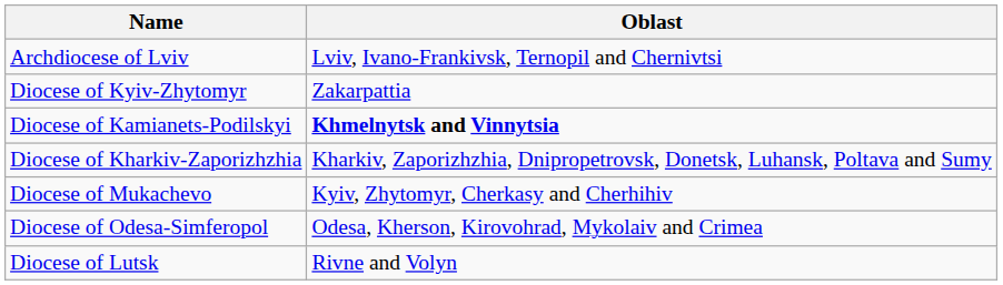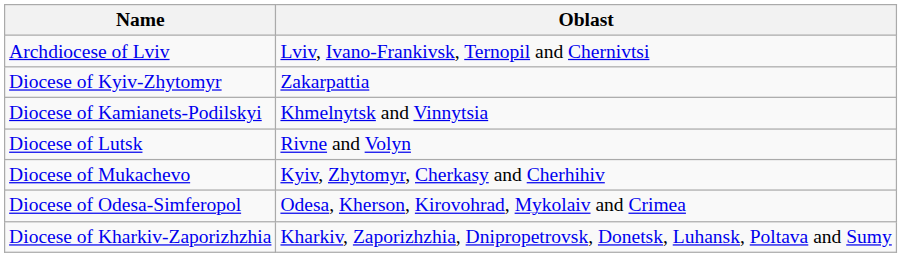Diocese of Kamianets-Podilskyi | Oblast: bold -> normal
rows swapped: Diocese of Lutsk <-> Diocese of Kharkiv-Zaporizhzhia
